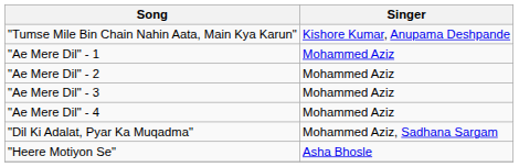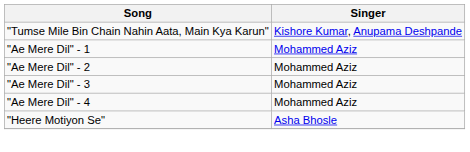- row: "Dil Ki Adalat, Pyar Ka Muqadma" | Mohammed Aziz, Sadhana Sargam
